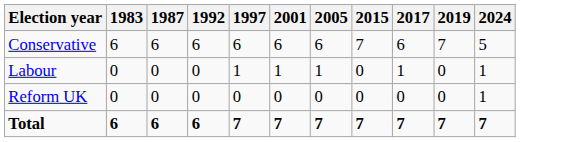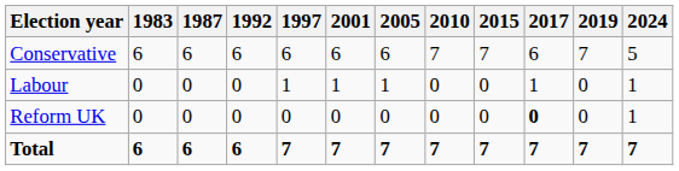+ column: 2010 | 7 | 0 | 0 | 7
Reform UK | 2017: normal -> bold
